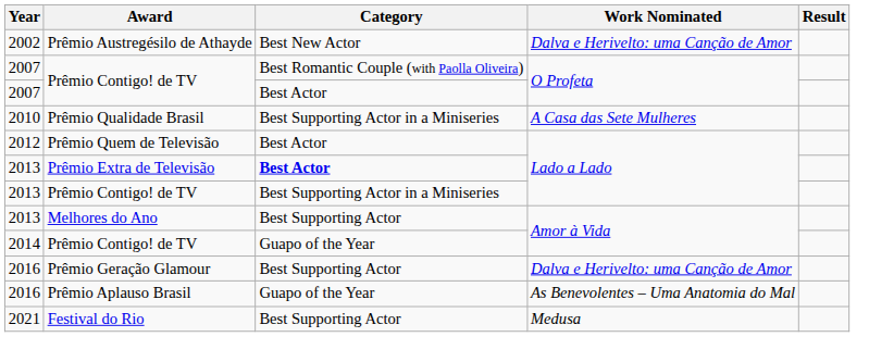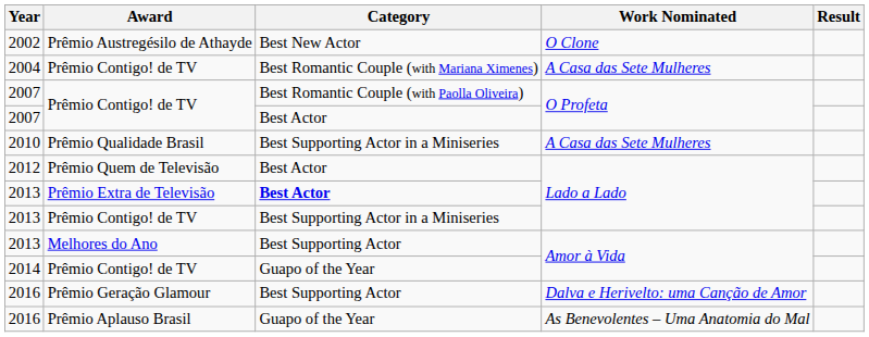2002 | Work Nominated: Dalva e Herivelto: uma Canção de Amor -> O Clone
+ row: 2004 | Prêmio Contigo! de TV | Best Romantic Couple (with Mariana Ximenes) | A Casa das Sete Mulheres
- row: 2021 | Festival do Rio | Best Supporting Actor | Medusa
